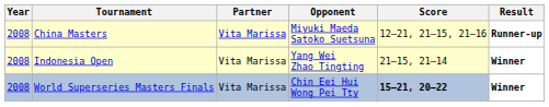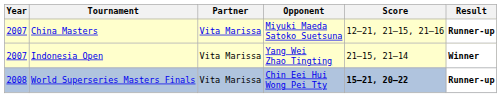China Masters | Year: 2008 -> 2007
Indonesia Open | Year: 2008 -> 2007
World Superseries Masters Finals | Result: Winner -> Runner-up
